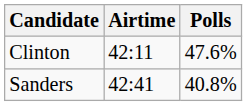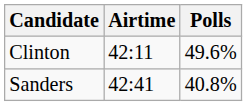Clinton | Polls: 47.6% -> 49.6%
